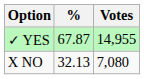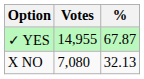columns swapped: Votes <-> %
